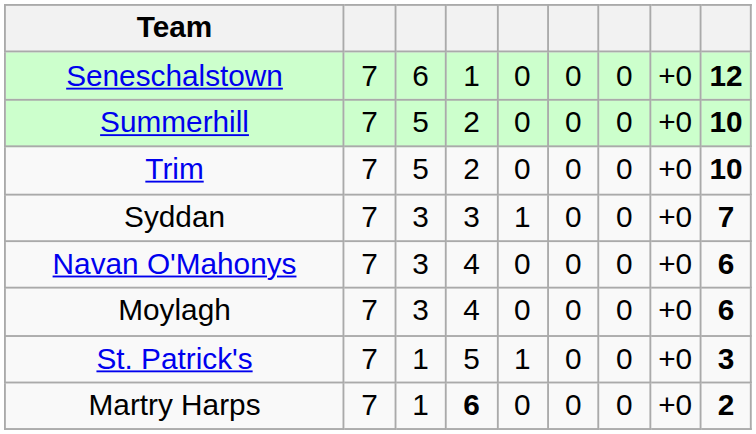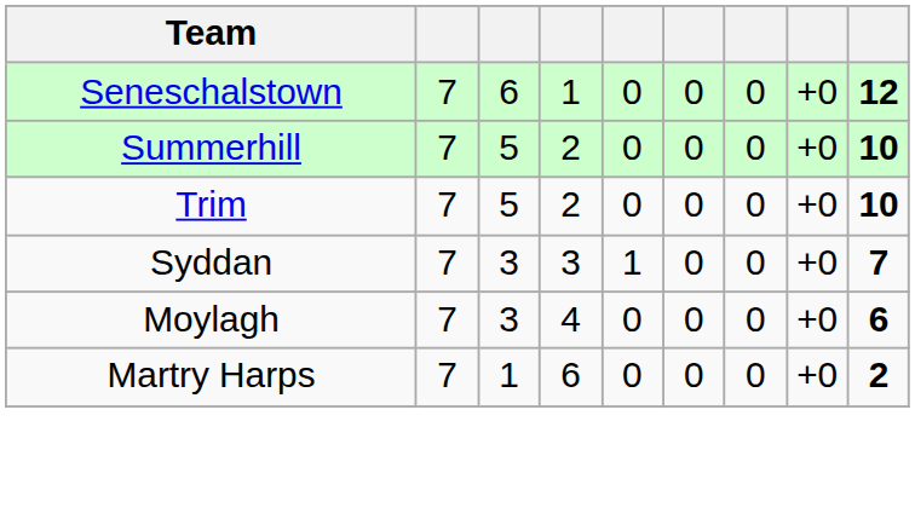- row: Navan O'Mahonys | 7 | 3 | 4 | 0 | 0 | 0 | +0 | 6
- row: St. Patrick's | 7 | 1 | 5 | 1 | 0 | 0 | +0 | 3
Martry Harps | column 4: bold -> normal
